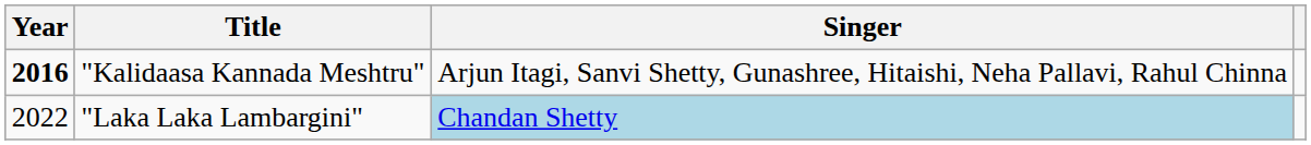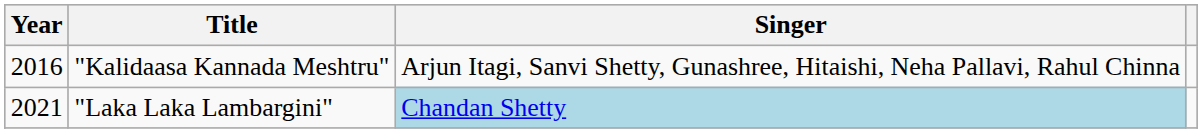"Kalidaasa Kannada Meshtru" | Year: bold -> normal
"Laka Laka Lambargini" | Year: 2022 -> 2021
